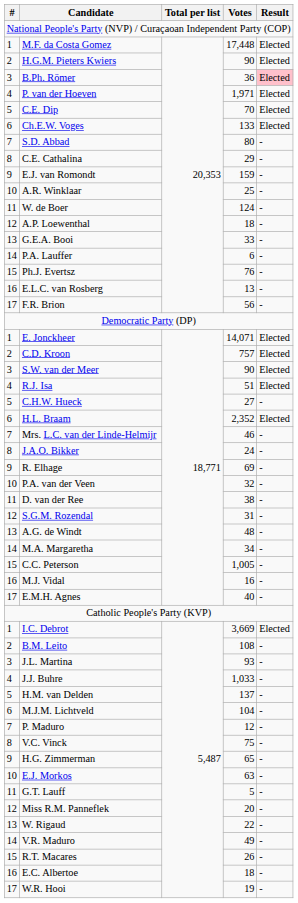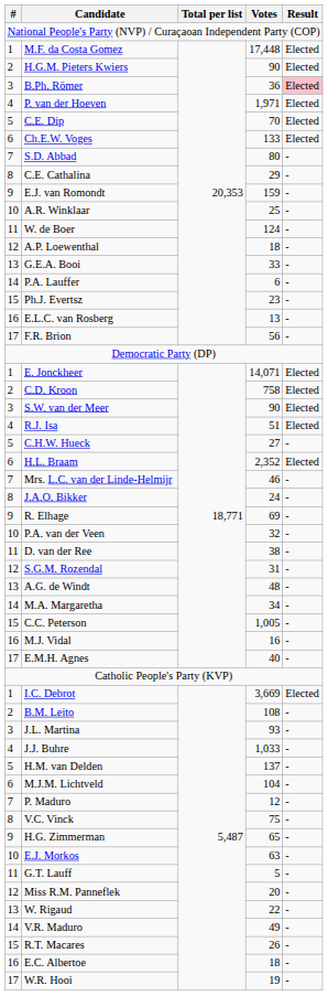Ph.J. Evertsz | Votes: 76 -> 23
C.D. Kroon | Votes: 757 -> 758
